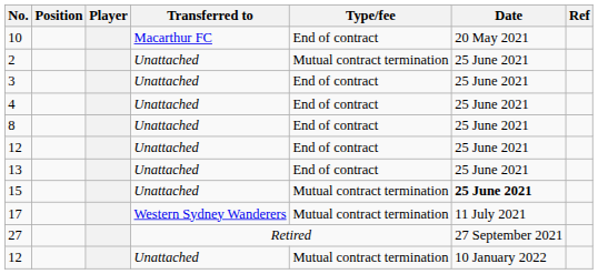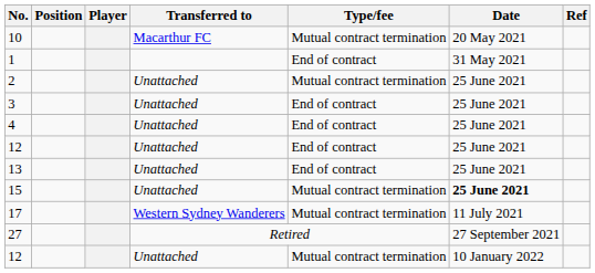10 | Type/fee: End of contract -> Mutual contract termination
+ row: 1 | End of contract | 31 May 2021
- row: 8 | Unattached | End of contract | 25 June 2021
